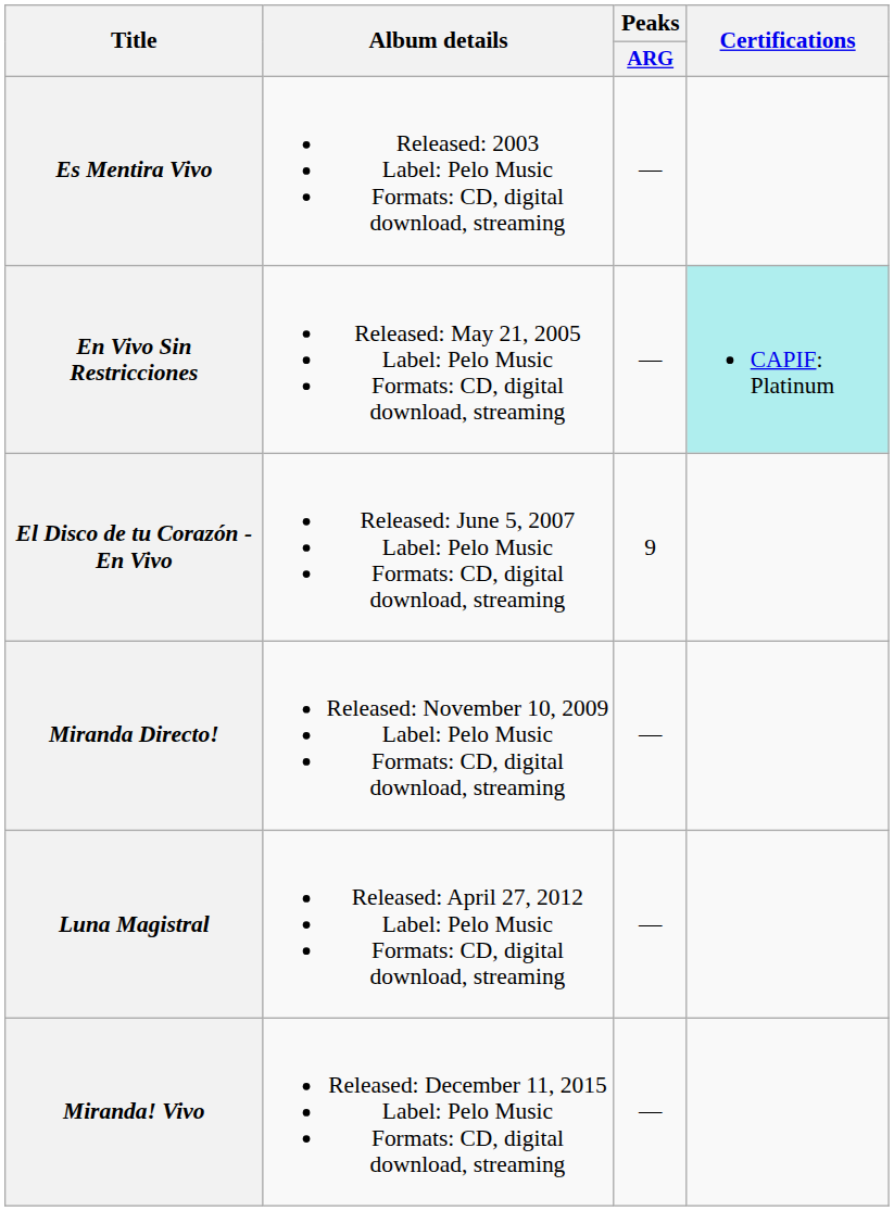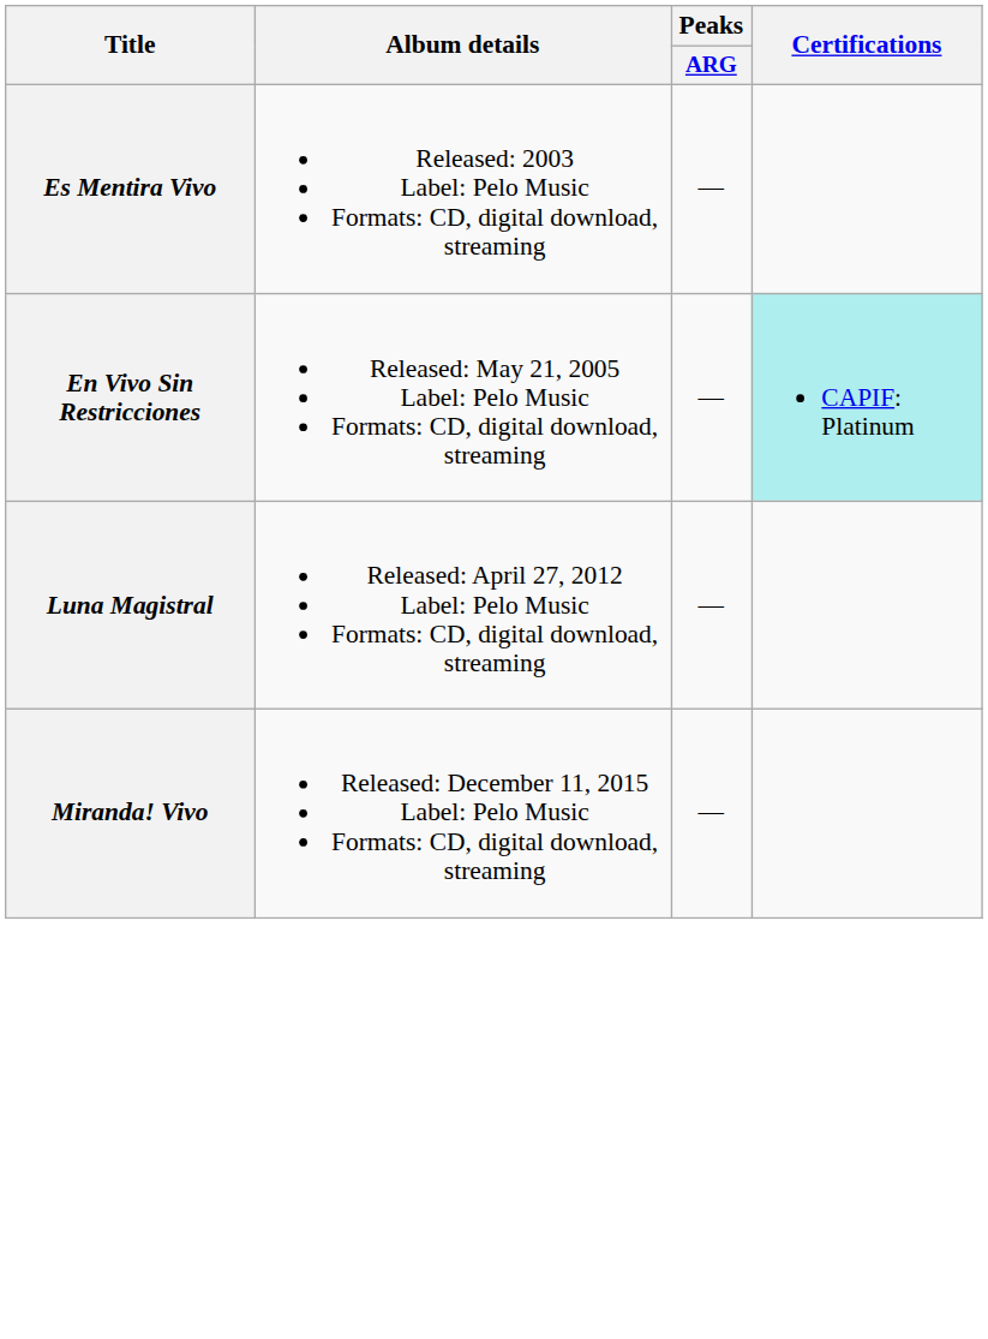- row: El Disco de tu Corazón - En Vivo | Released: June 5, 2007 Label: Pelo Music Formats: CD, digital download, streaming | 9
- row: Miranda Directo! | Released: November 10, 2009 Label: Pelo Music Formats: CD, digital download, streaming | —
